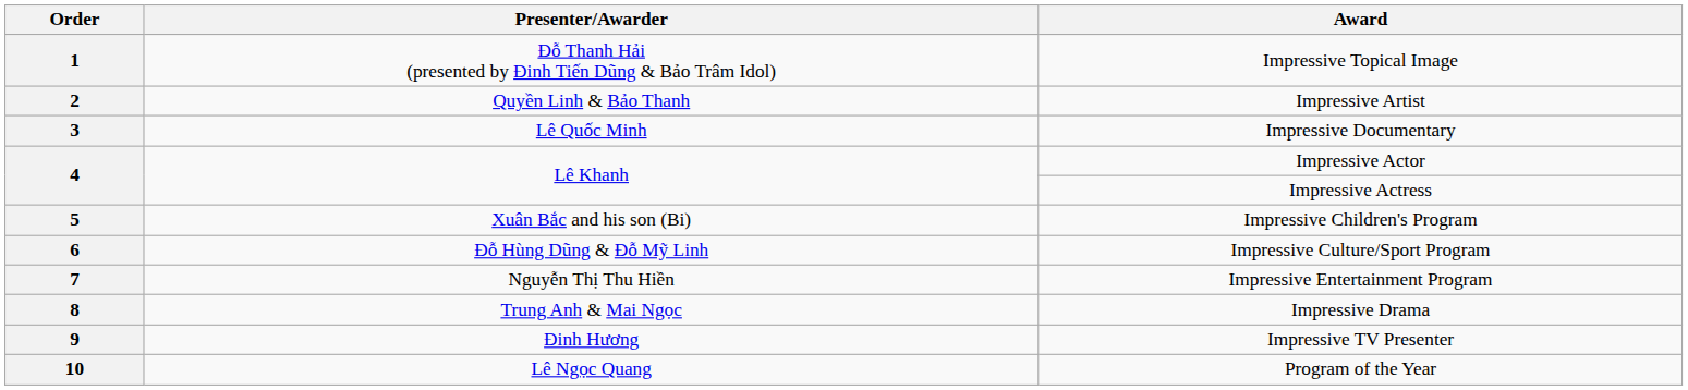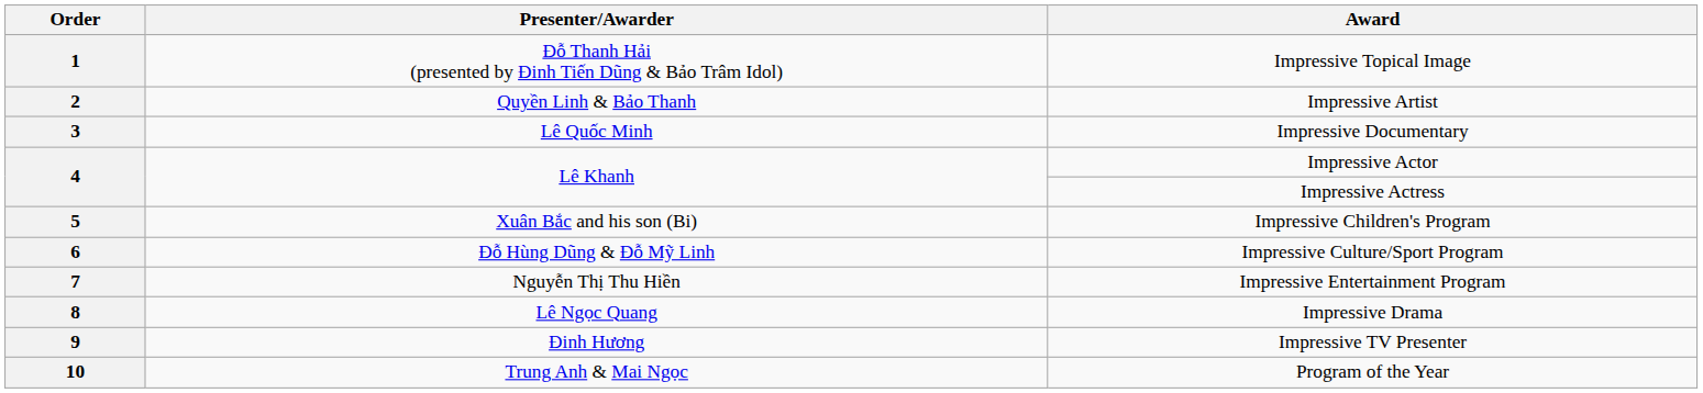8 | Presenter/Awarder: Trung Anh & Mai Ngọc -> Lê Ngọc Quang
10 | Presenter/Awarder: Lê Ngọc Quang -> Trung Anh & Mai Ngọc
